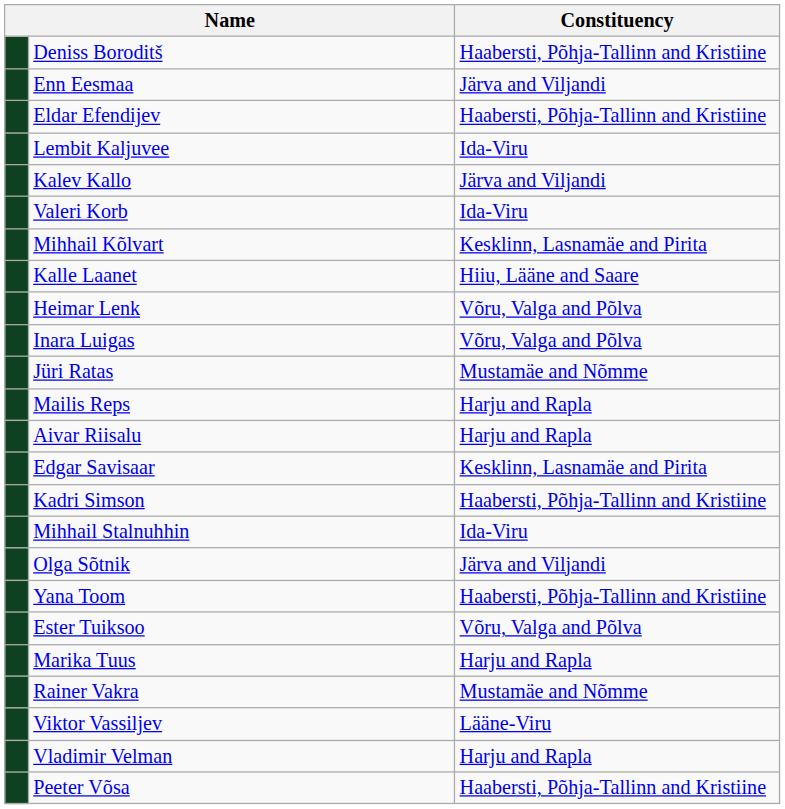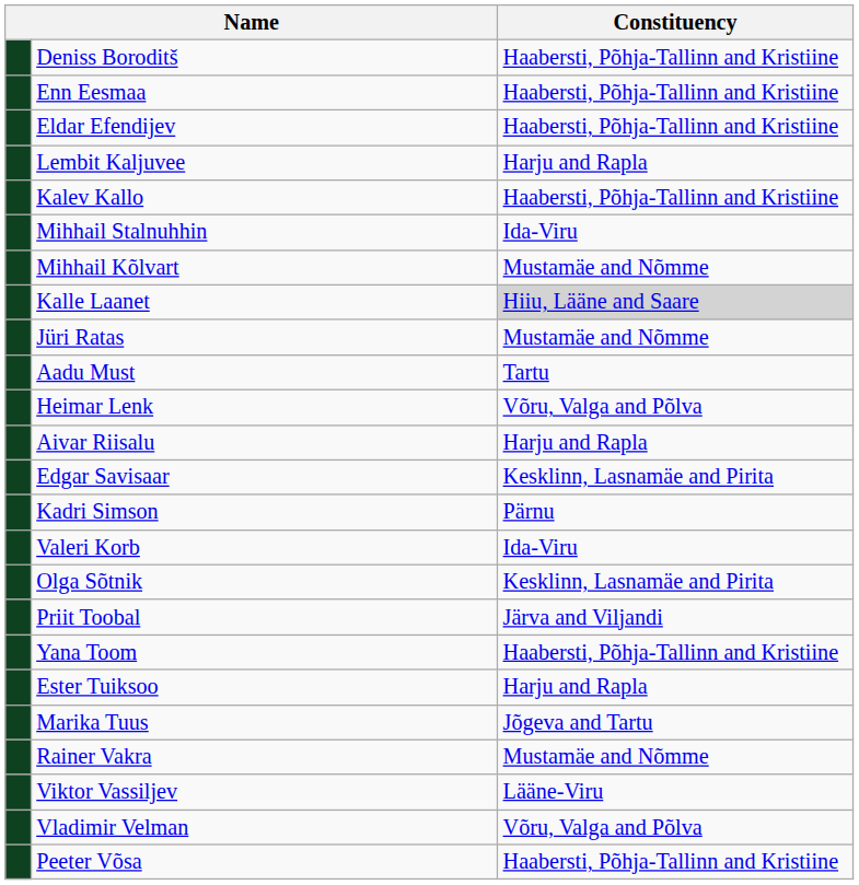Enn Eesmaa | Constituency: Järva and Viljandi -> Haabersti, Põhja-Tallinn and Kristiine
Lembit Kaljuvee | Constituency: Ida-Viru -> Harju and Rapla
Kalev Kallo | Constituency: Järva and Viljandi -> Haabersti, Põhja-Tallinn and Kristiine
rows swapped: Valeri Korb <-> Mihhail Stalnuhhin
Mihhail Kõlvart | Constituency: Kesklinn, Lasnamäe and Pirita -> Mustamäe and Nõmme
Kalle Laanet | Constituency: no background -> lightgrey background
rows swapped: Heimar Lenk <-> Jüri Ratas
- row: Inara Luigas | Võru, Valga and Põlva
+ row: Aadu Must | Tartu
- row: Mailis Reps | Harju and Rapla
Kadri Simson | Constituency: Haabersti, Põhja-Tallinn and Kristiine -> Pärnu
Olga Sõtnik | Constituency: Järva and Viljandi -> Kesklinn, Lasnamäe and Pirita
+ row: Priit Toobal | Järva and Viljandi
Ester Tuiksoo | Constituency: Võru, Valga and Põlva -> Harju and Rapla
Marika Tuus | Constituency: Harju and Rapla -> Jõgeva and Tartu
Vladimir Velman | Constituency: Harju and Rapla -> Võru, Valga and Põlva
